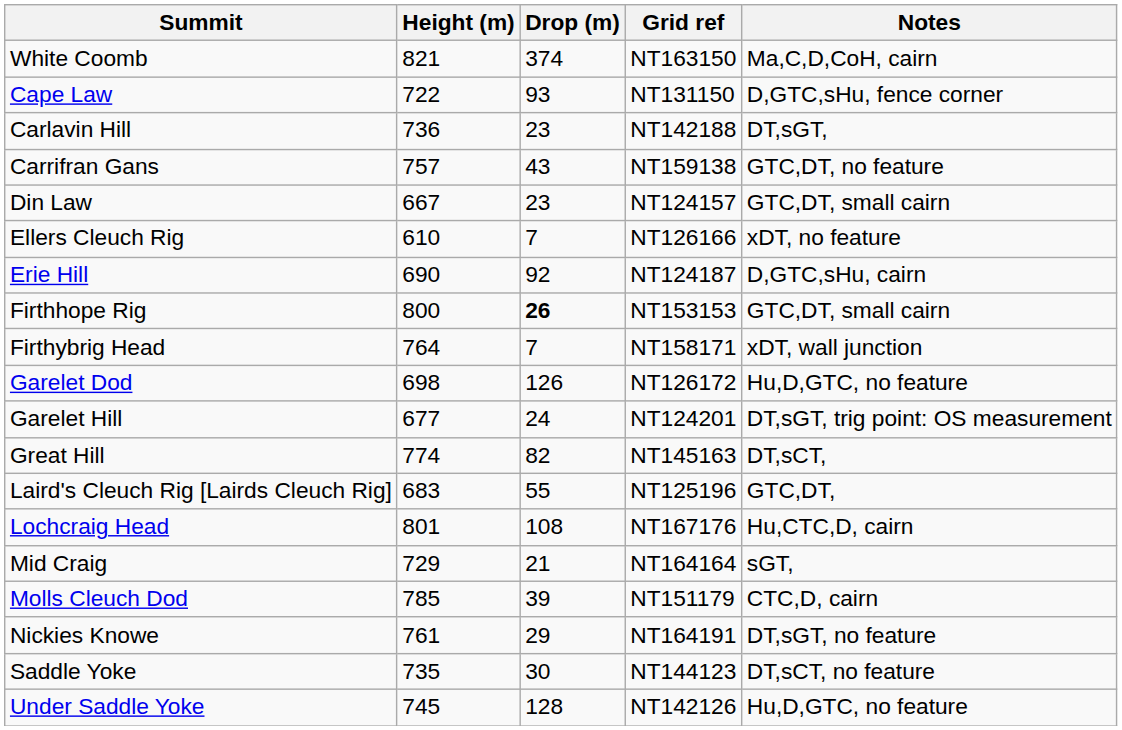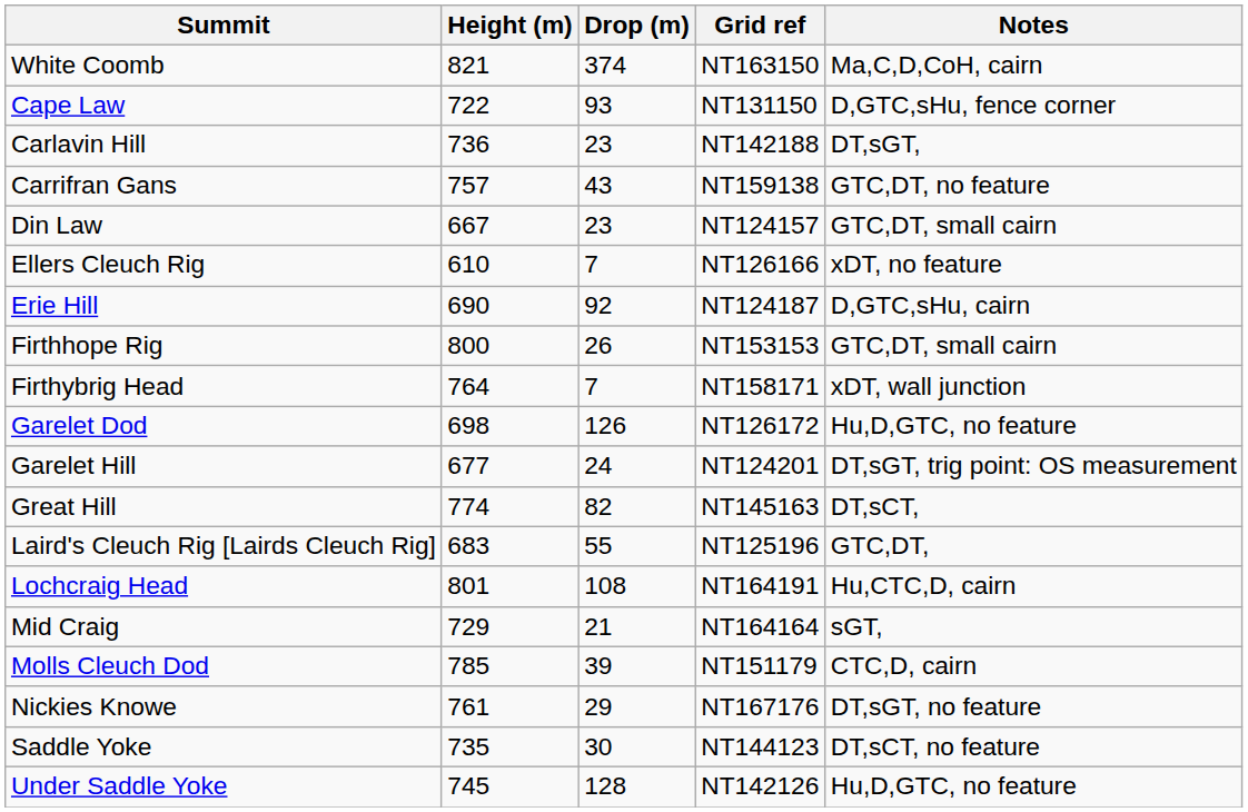Firthhope Rig | Drop (m): bold -> normal
Lochcraig Head | Grid ref: NT167176 -> NT164191
Nickies Knowe | Grid ref: NT164191 -> NT167176
